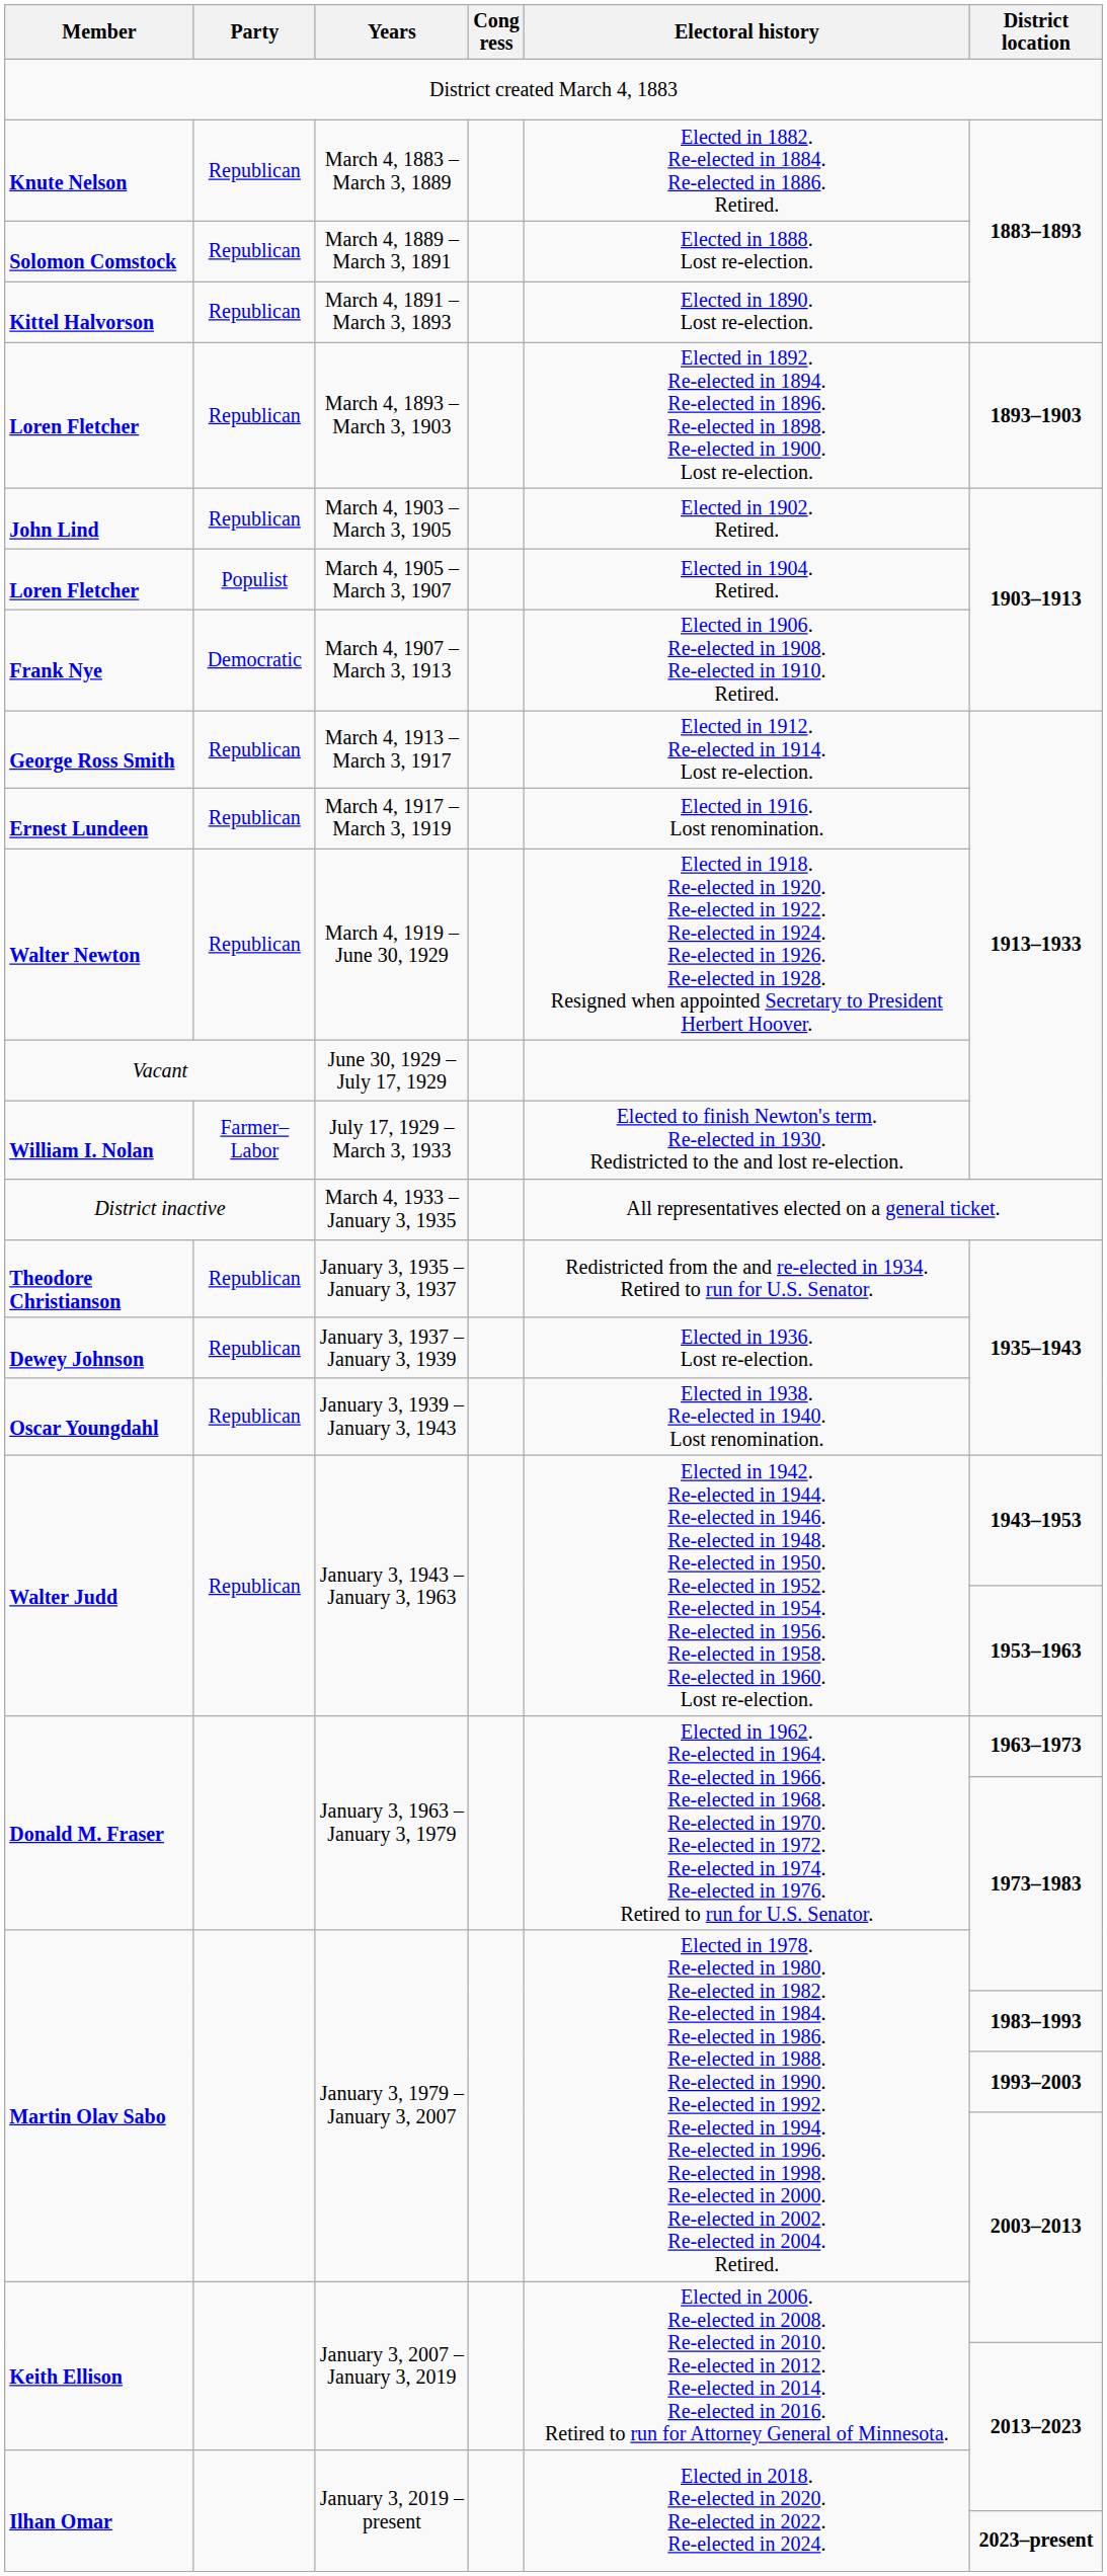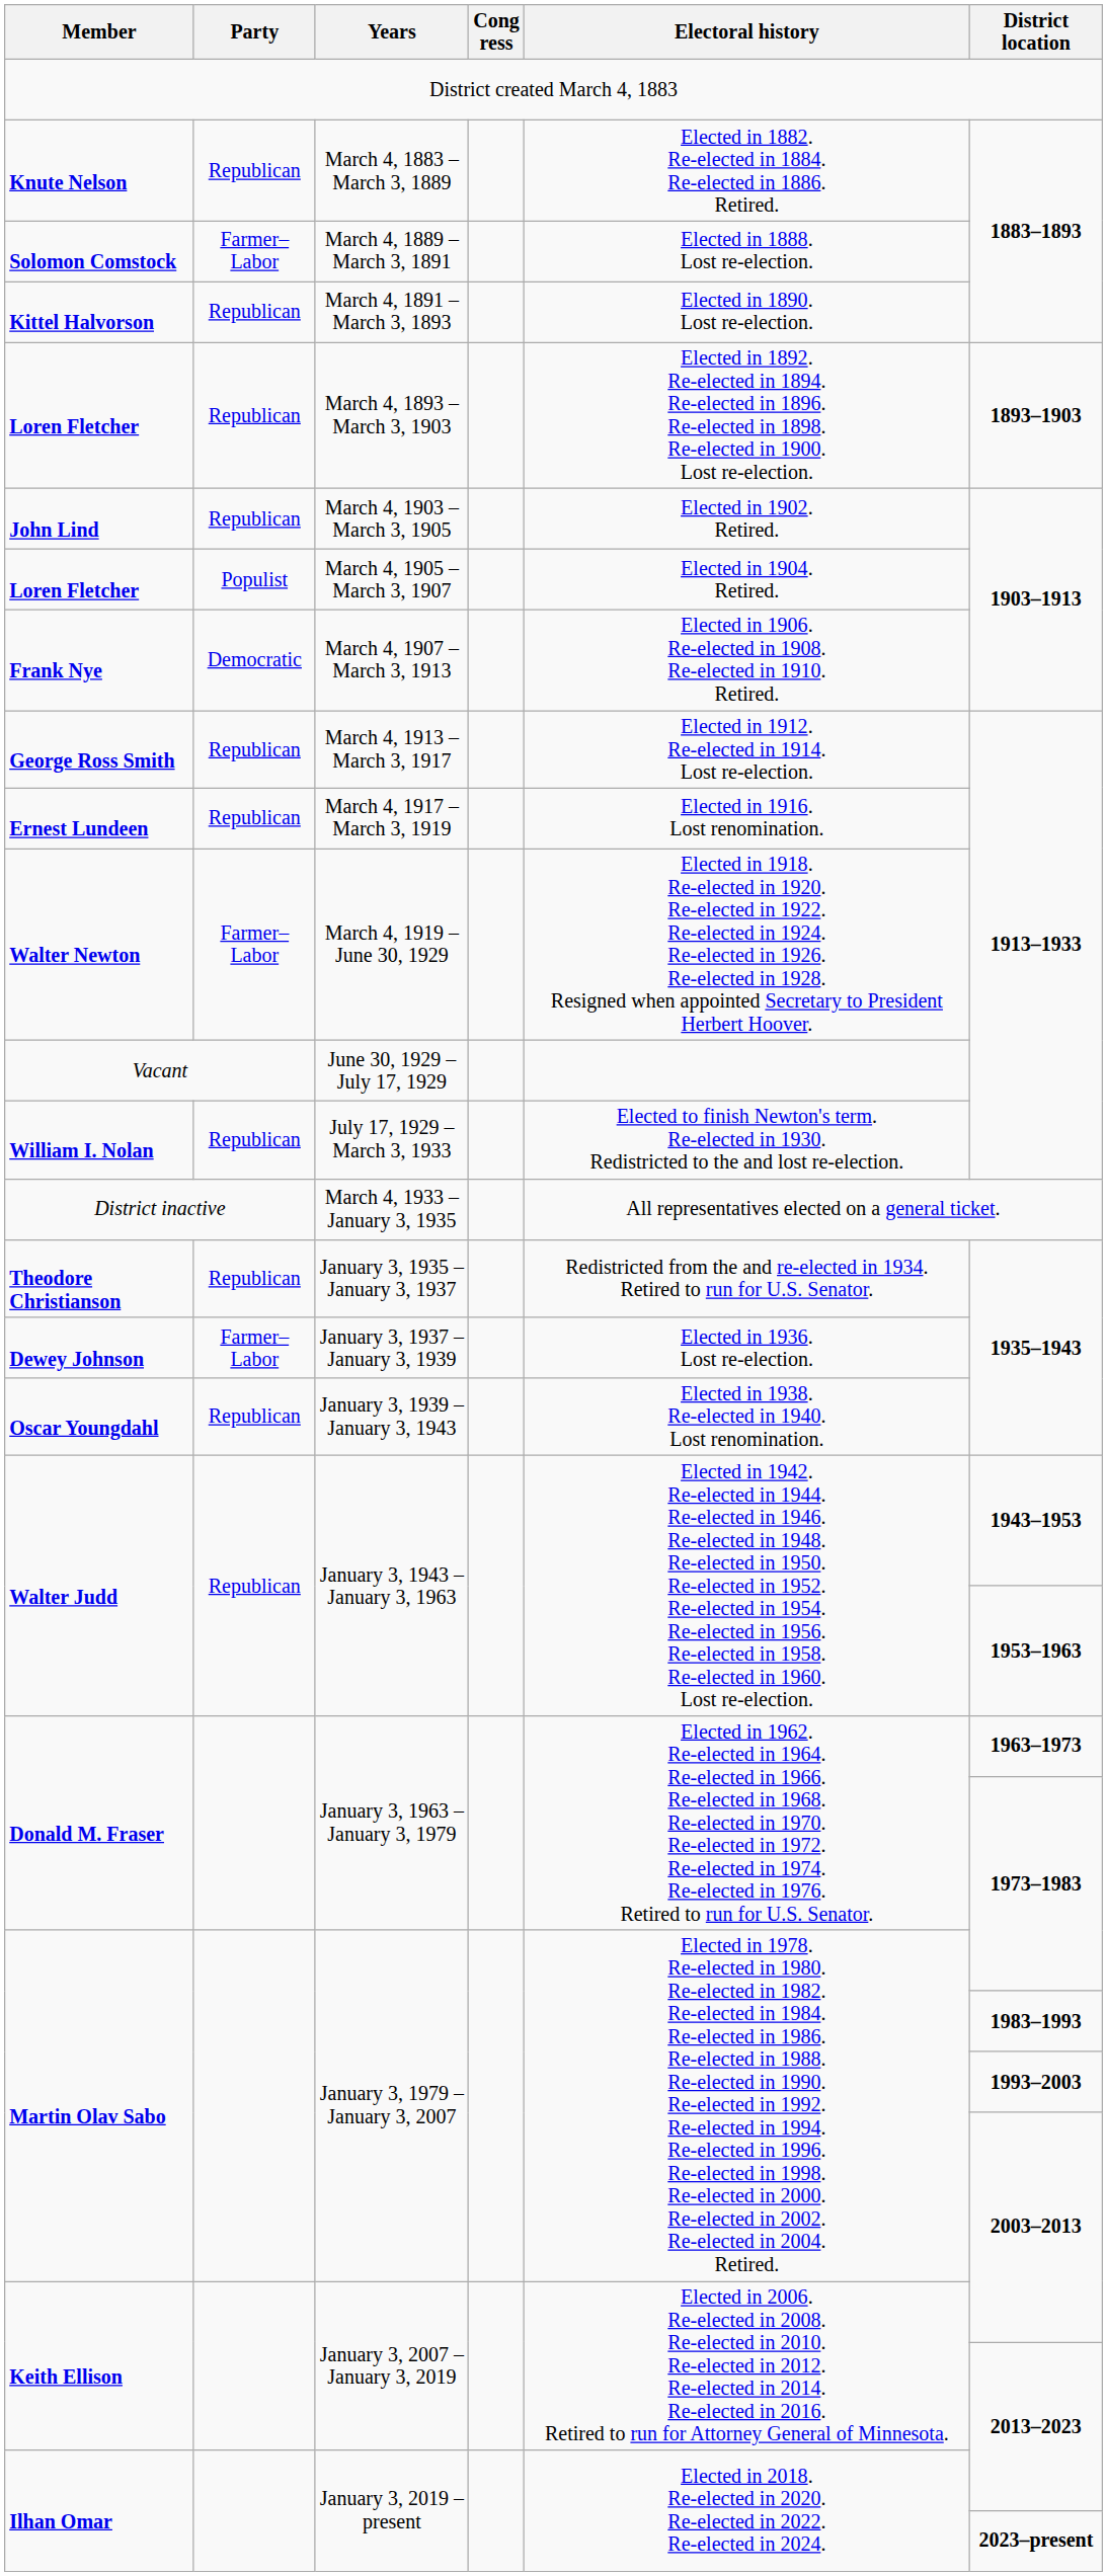March 4, 1889 – March 3, 1891 | Party: Republican -> Farmer–Labor
March 4, 1919 – June 30, 1929 | Party: Republican -> Farmer–Labor
July 17, 1929 – March 3, 1933 | Party: Farmer–Labor -> Republican
January 3, 1937 – January 3, 1939 | Party: Republican -> Farmer–Labor
